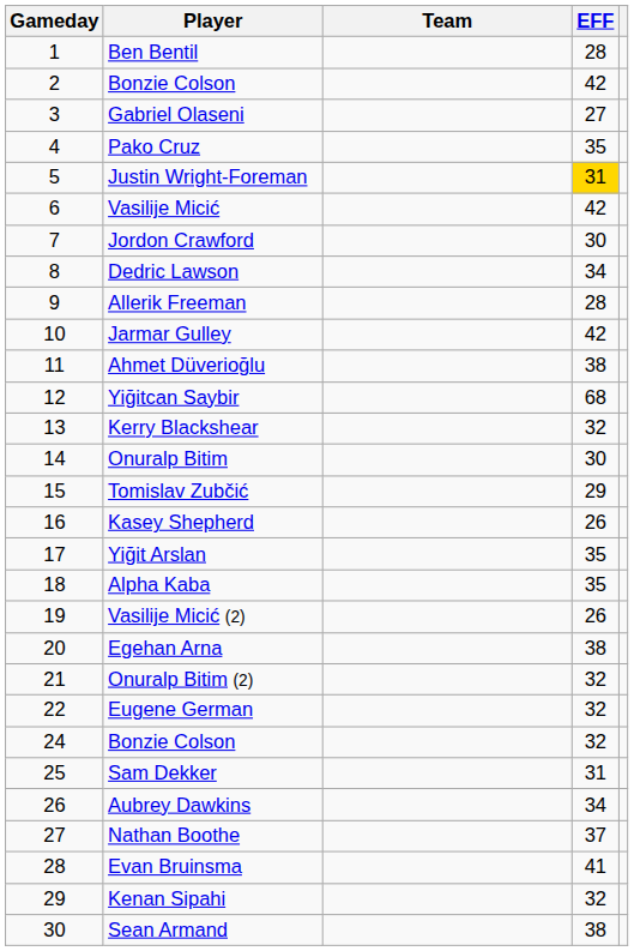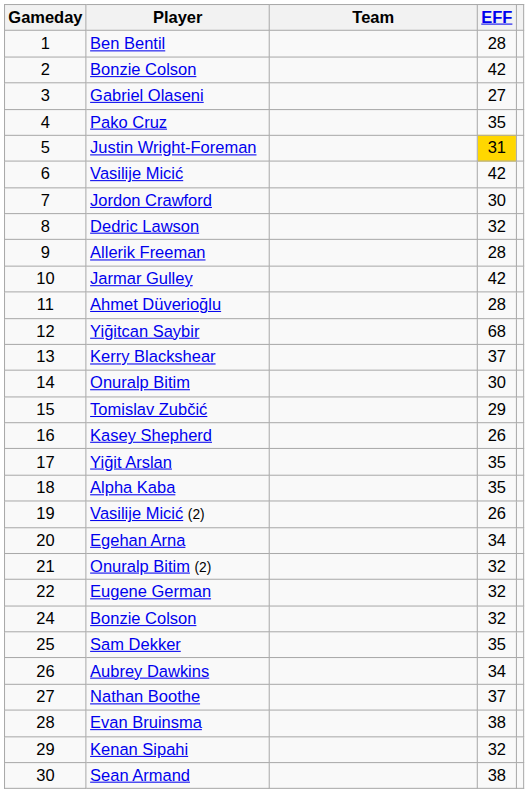Dedric Lawson | EFF: 34 -> 32
Ahmet Düverioğlu | EFF: 38 -> 28
Kerry Blackshear | EFF: 32 -> 37
Egehan Arna | EFF: 38 -> 34
Sam Dekker | EFF: 31 -> 35
Evan Bruinsma | EFF: 41 -> 38
